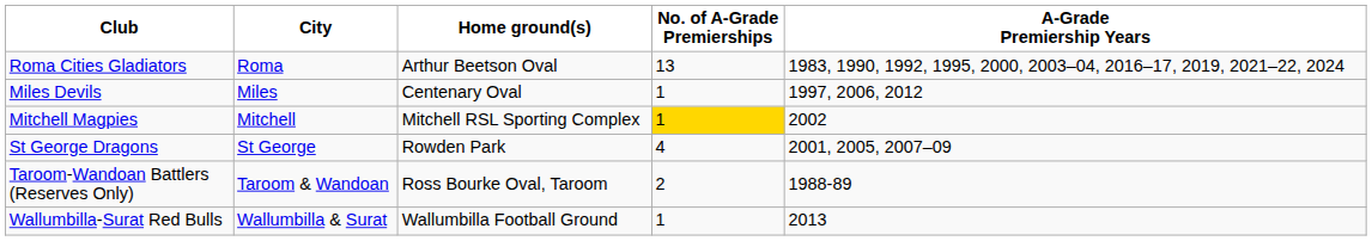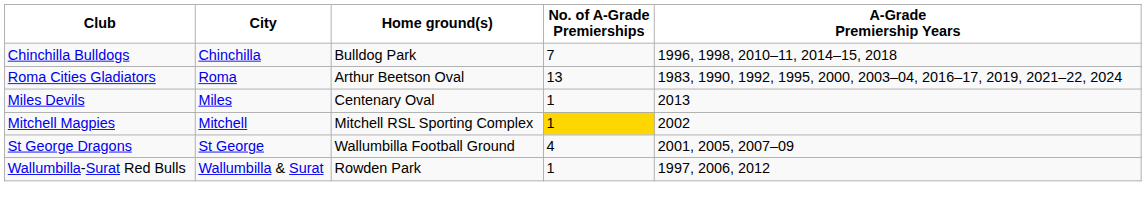+ row: Chinchilla Bulldogs | Chinchilla | Bulldog Park | 7 | 1996, 1998, 2010–11, 2014–15, 2018
Miles Devils | A-Grade Premiership Years: 1997, 2006, 2012 -> 2013
St George Dragons | Home ground(s): Rowden Park -> Wallumbilla Football Ground
- row: Taroom-Wandoan Battlers (Reserves Only) | Taroom & Wandoan | Ross Bourke Oval, Taroom | 2 | 1988-89
Wallumbilla-Surat Red Bulls | Home ground(s): Wallumbilla Football Ground -> Rowden Park
Wallumbilla-Surat Red Bulls | A-Grade Premiership Years: 2013 -> 1997, 2006, 2012
